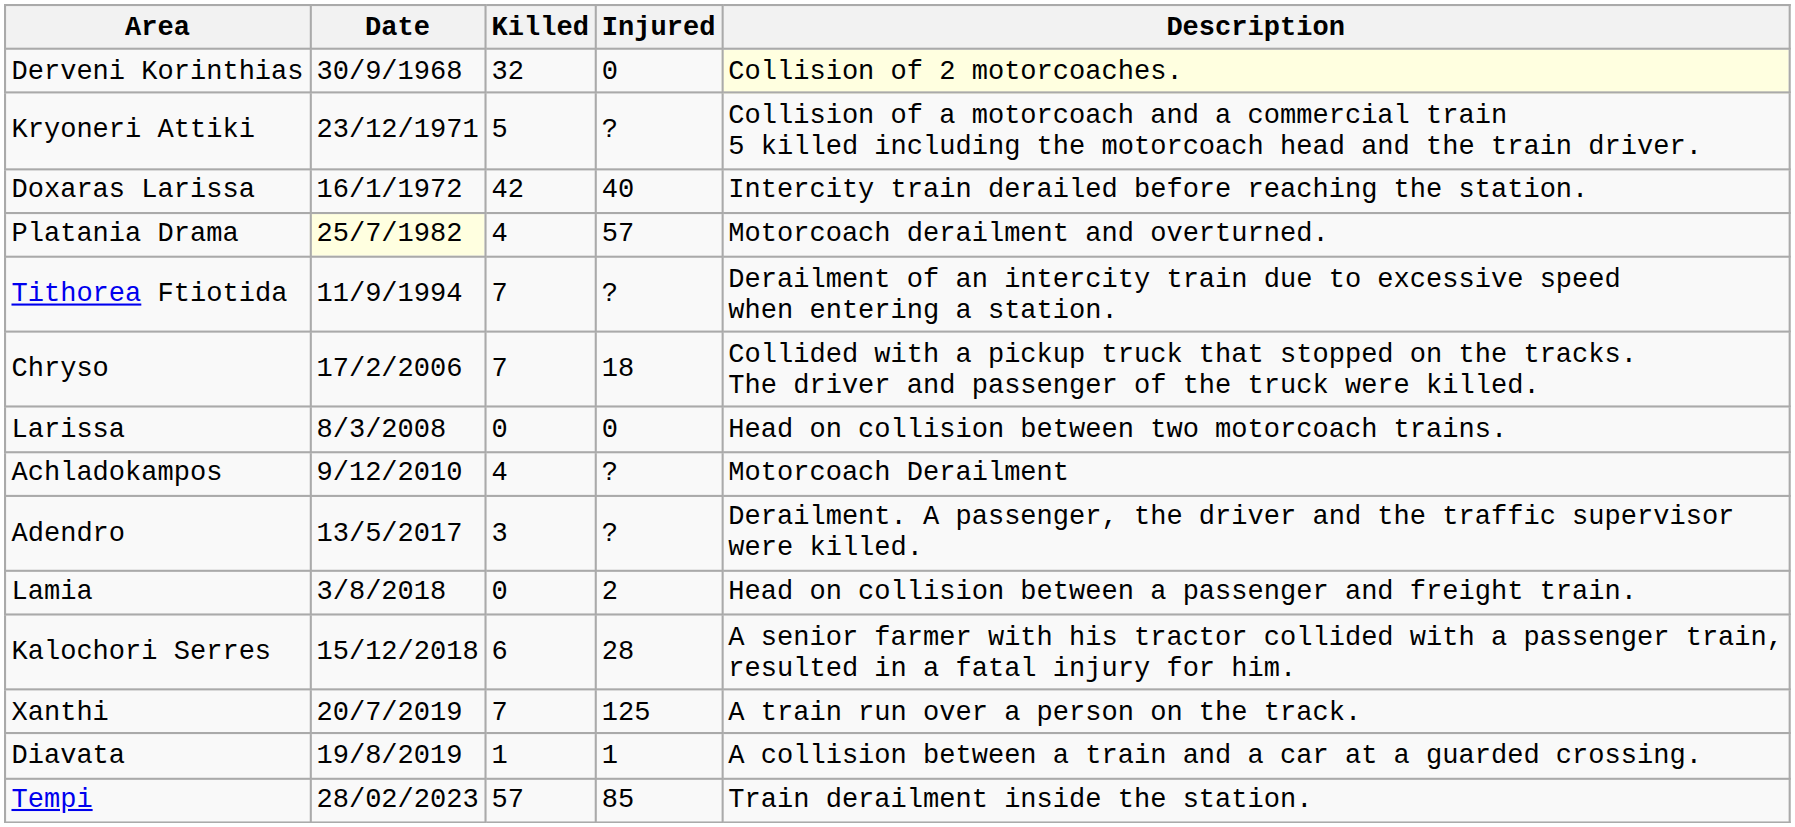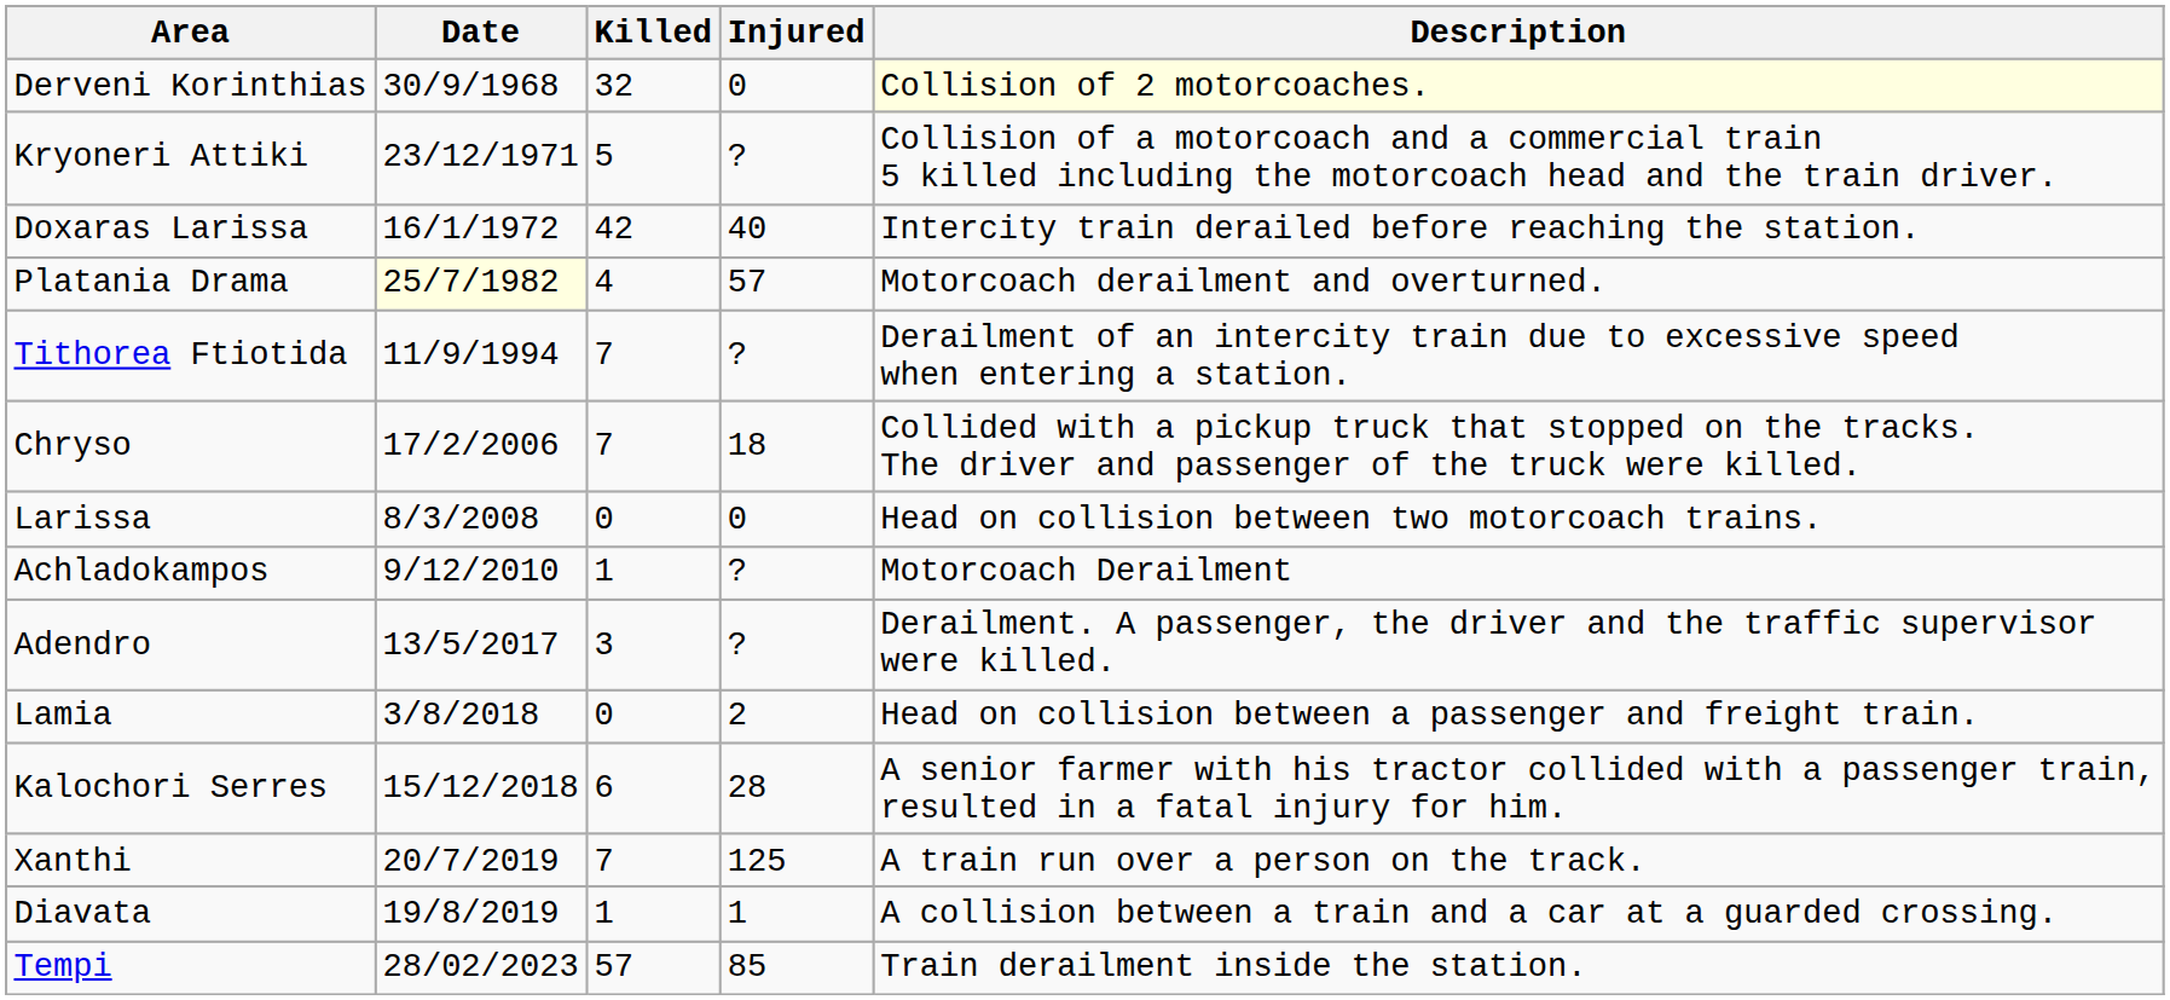Achladokampos | Killed: 4 -> 1
